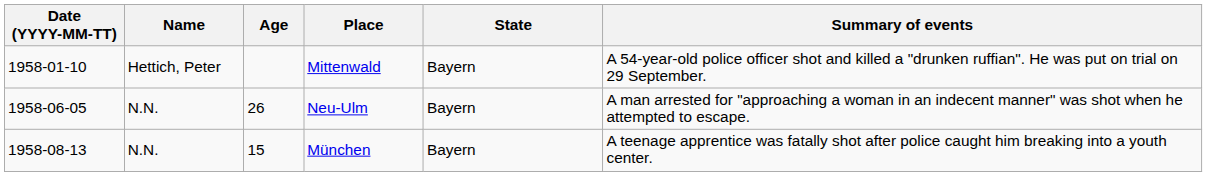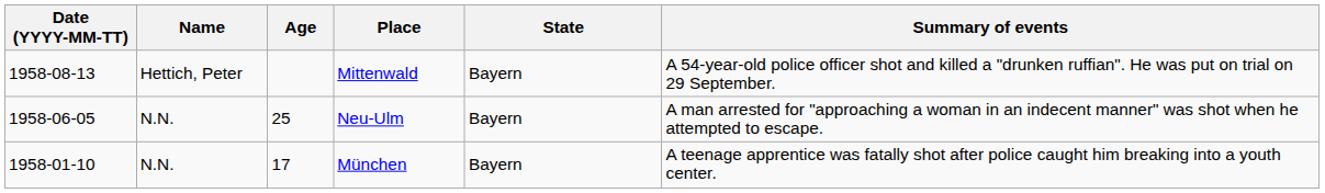Mittenwald | Date (YYYY-MM-TT): 1958-01-10 -> 1958-08-13
Neu-Ulm | Age: 26 -> 25
München | Date (YYYY-MM-TT): 1958-08-13 -> 1958-01-10
München | Age: 15 -> 17
